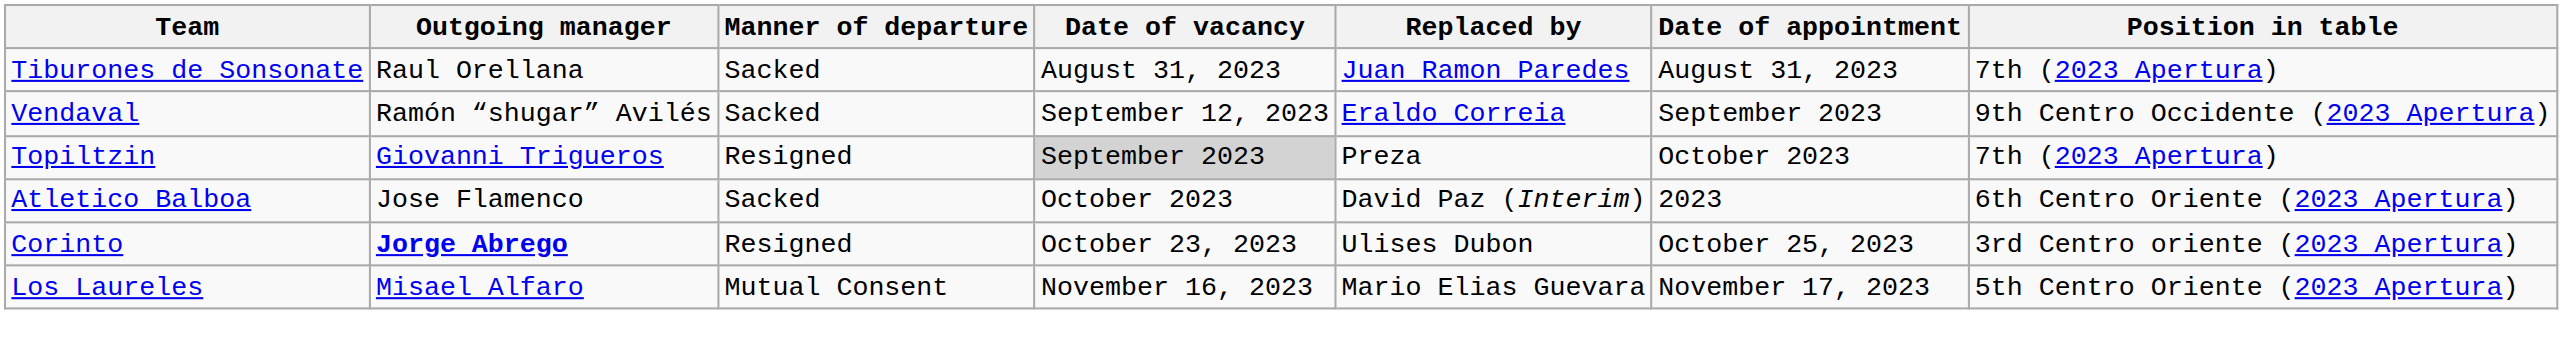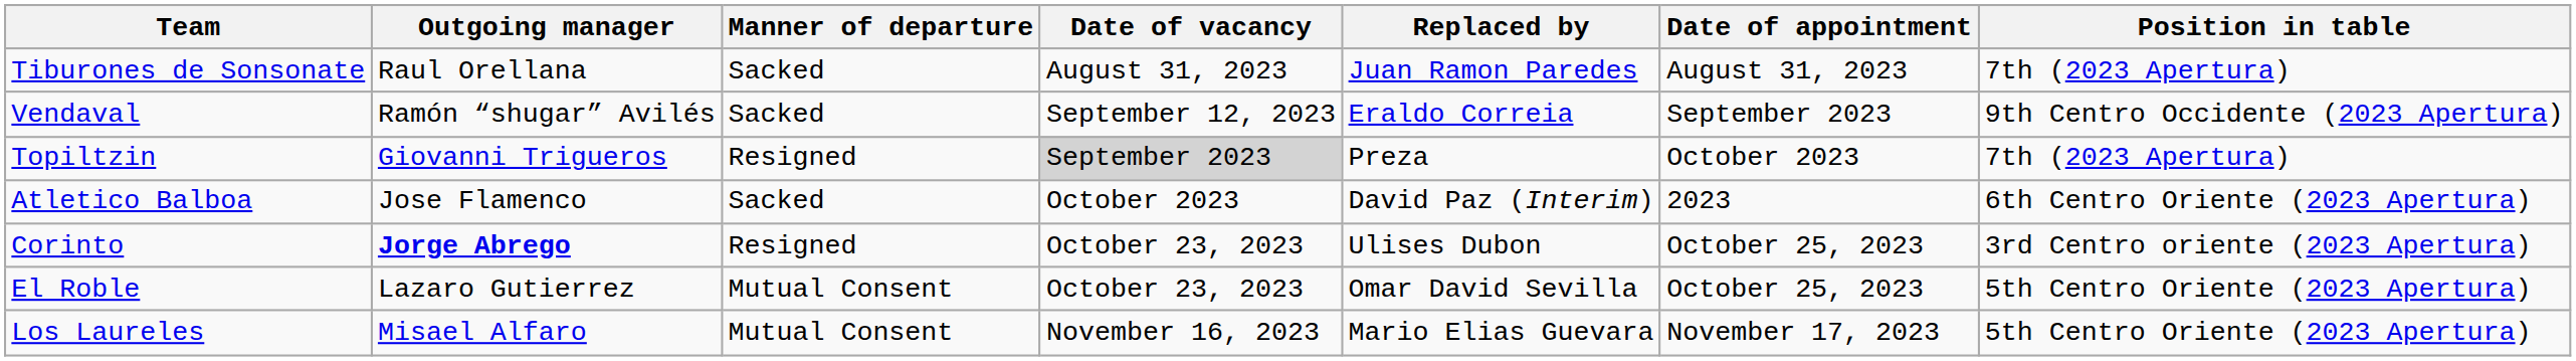+ row: El Roble | Lazaro Gutierrez | Mutual Consent | October 23, 2023 | Omar David Sevilla | October 25, 2023 | 5th Centro Oriente (2023 Apertura)
